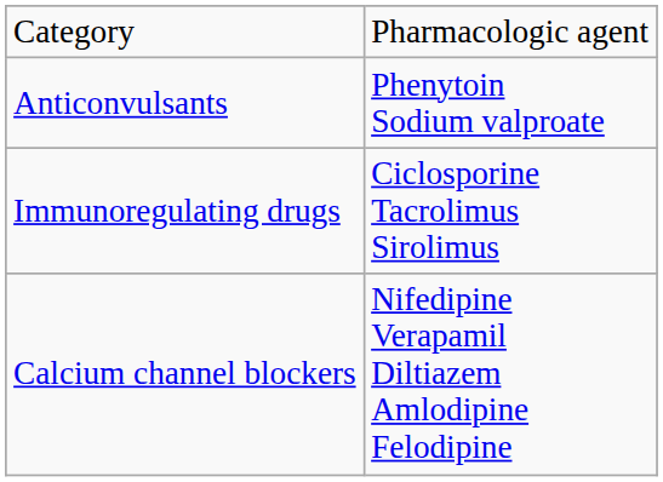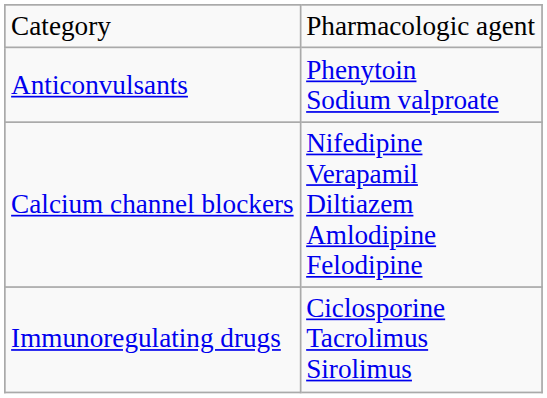rows swapped: Immunoregulating drugs <-> Calcium channel blockers
